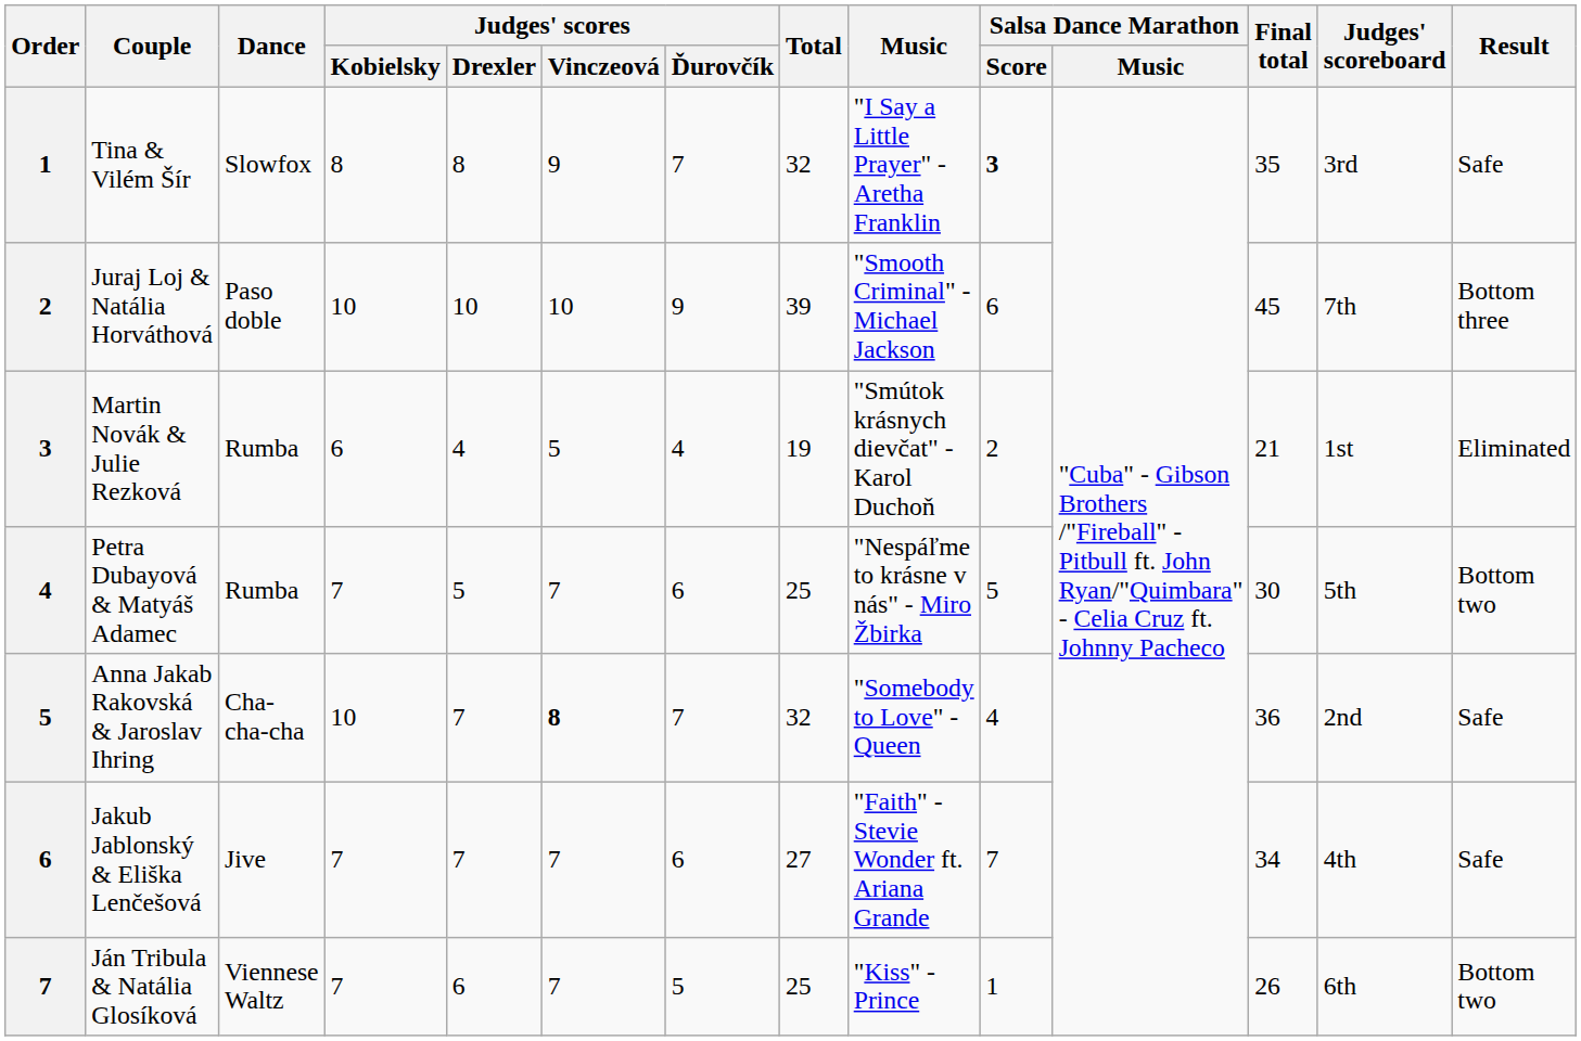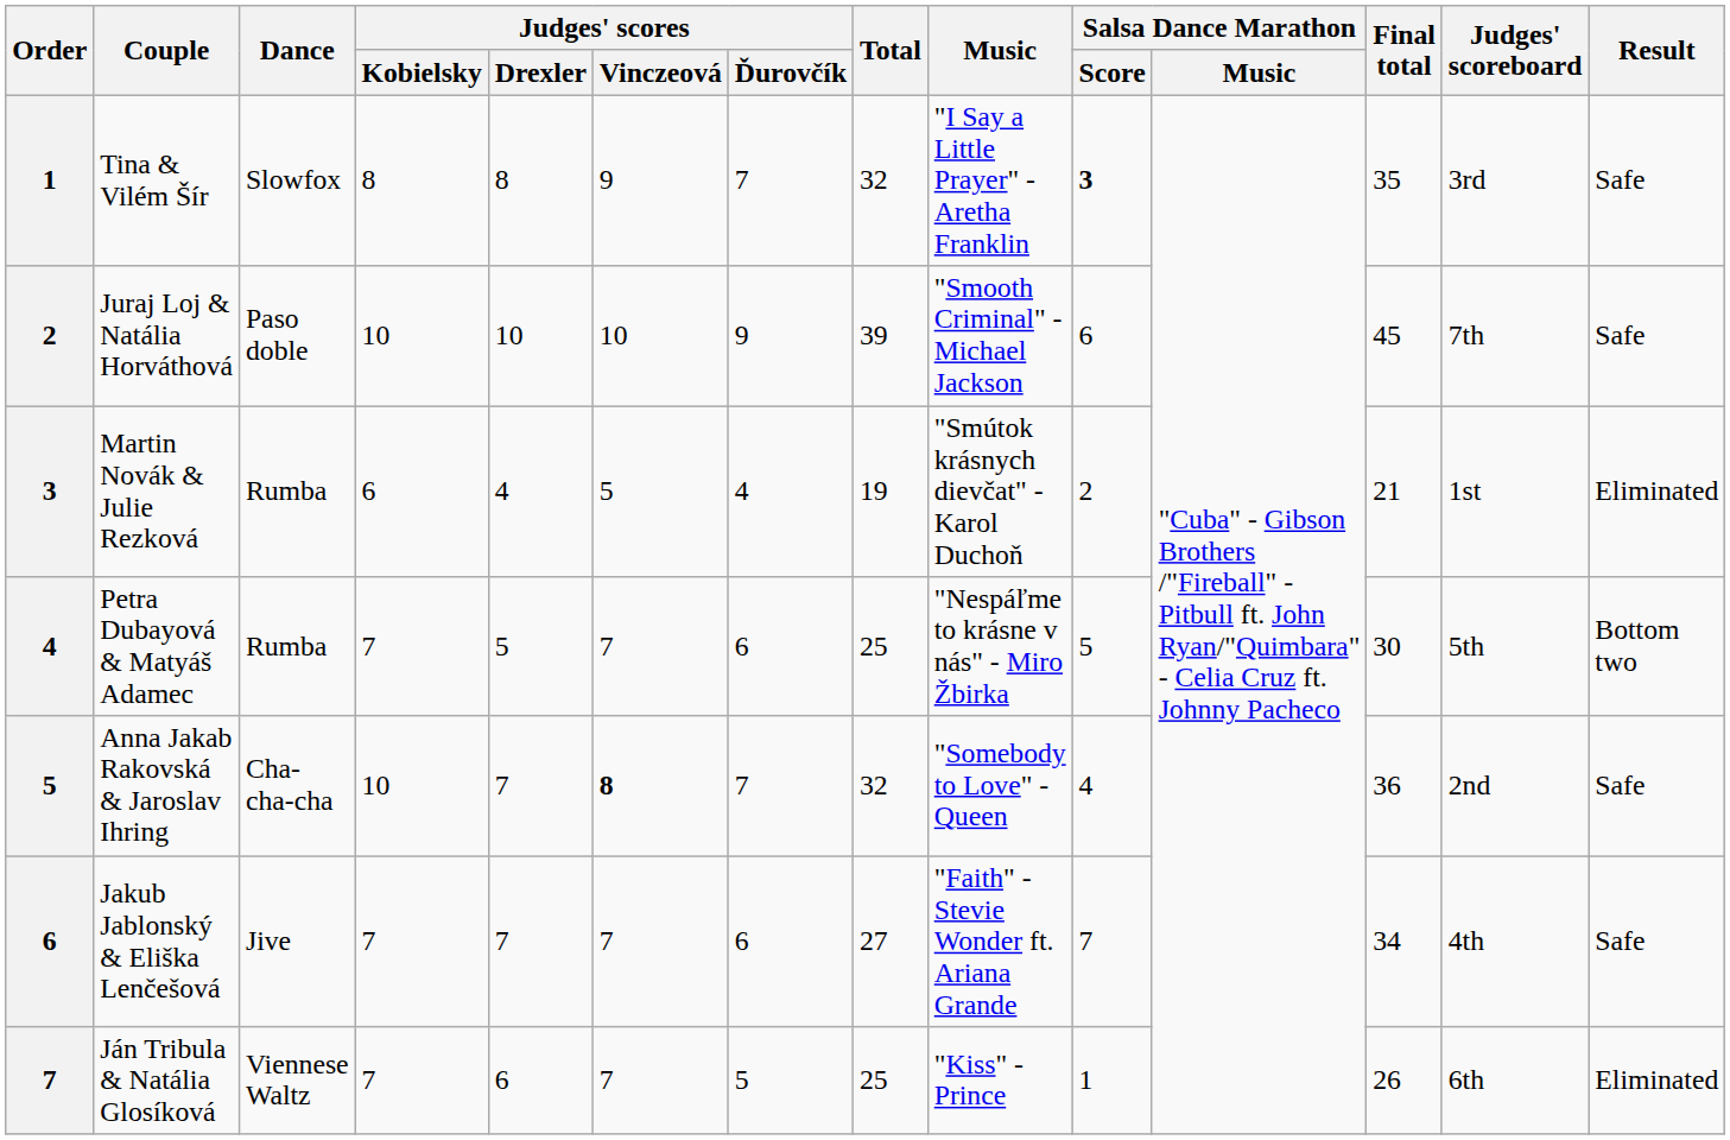Juraj Loj & Natália Horváthová | Result: Bottom three -> Safe
Ján Tribula & Natália Glosíková | Result: Bottom two -> Eliminated
